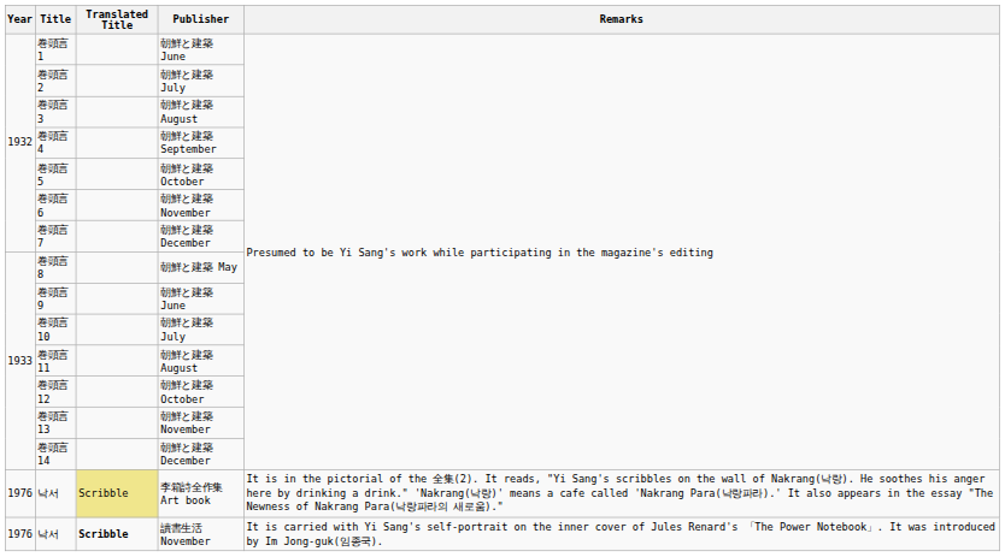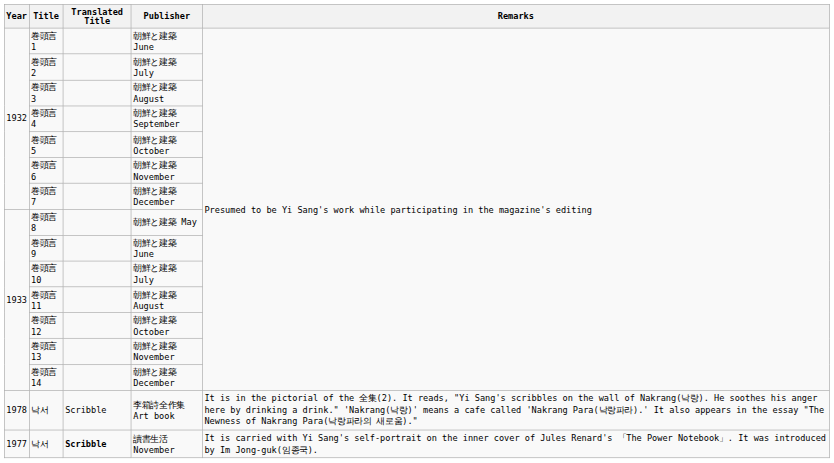낙서 / 李箱詩全作集 Art book | Year: 1976 -> 1978
낙서 / 李箱詩全作集 Art book | Translated Title: khaki background -> no background
낙서 / 讀書生活 November | Year: 1976 -> 1977
